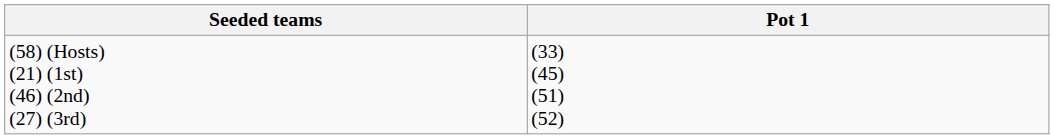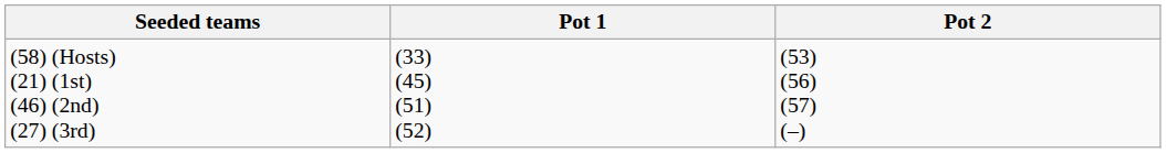+ column: Pot 2 | (53) (56) (57) (–)
